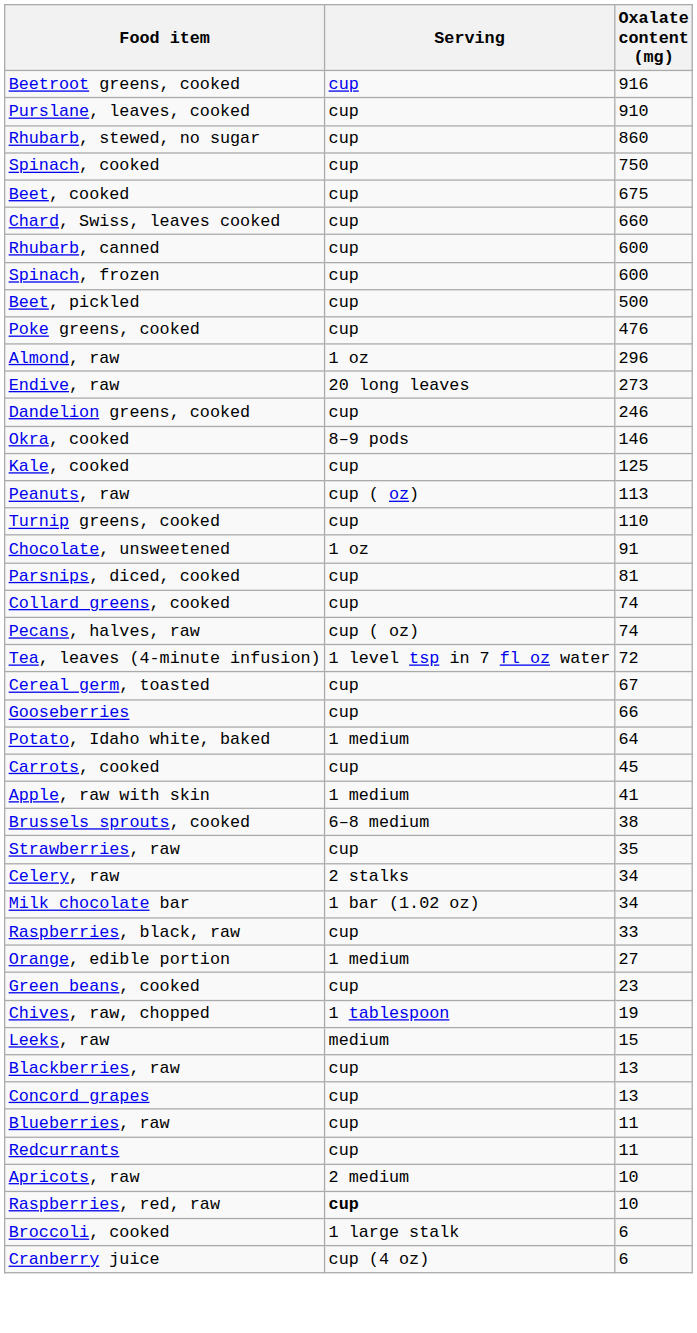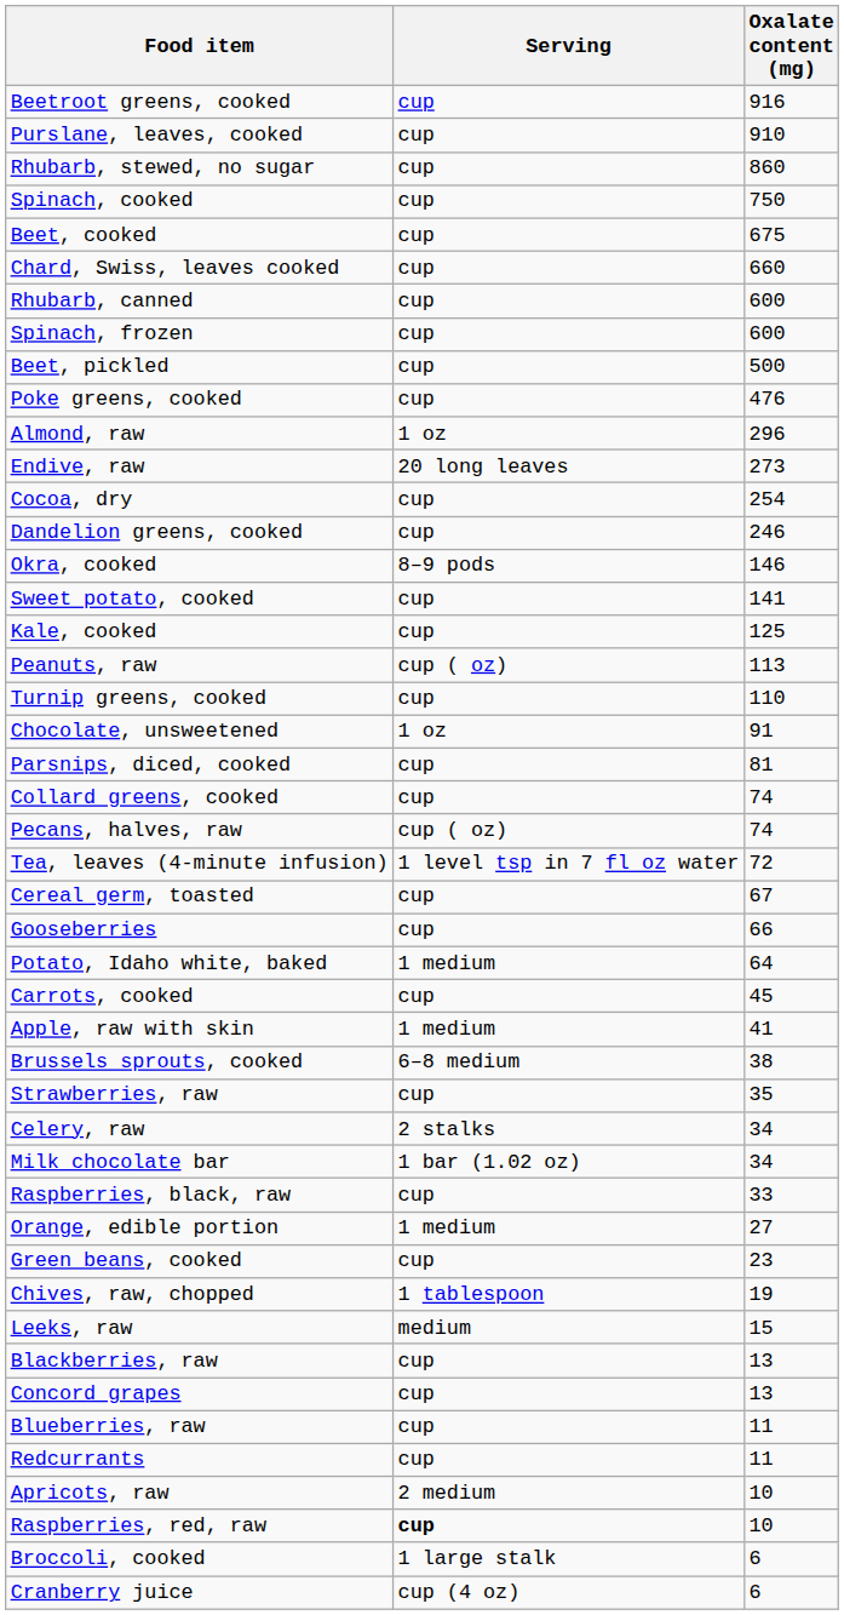+ row: Cocoa, dry | cup | 254
+ row: Sweet potato, cooked | cup | 141
